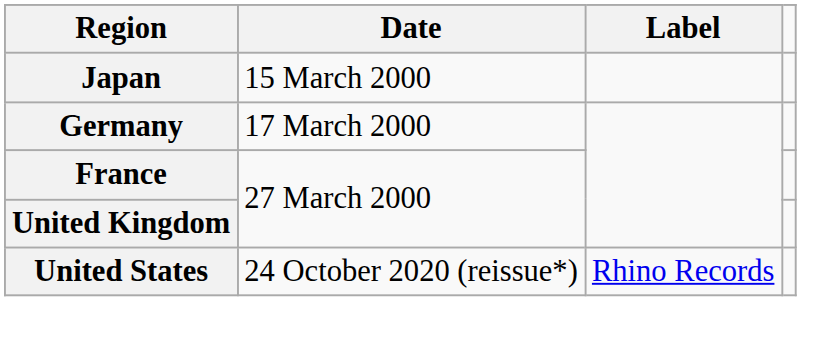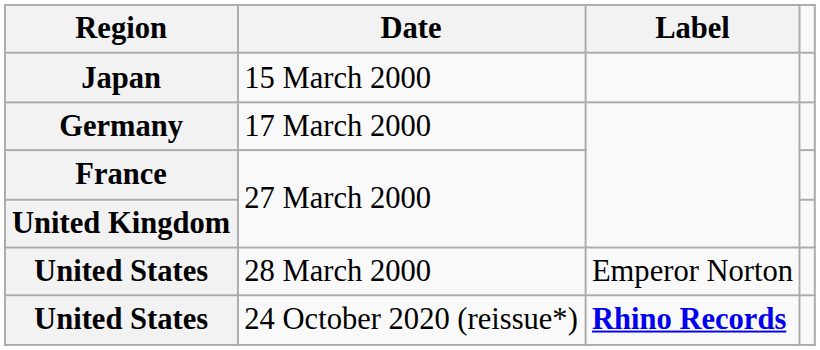+ row: United States | 28 March 2000 | Emperor Norton
United States / 24 October 2020 (reissue*) | Label: normal -> bold
